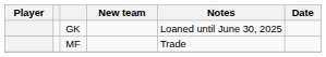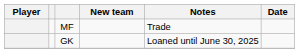rows swapped: GK <-> MF
